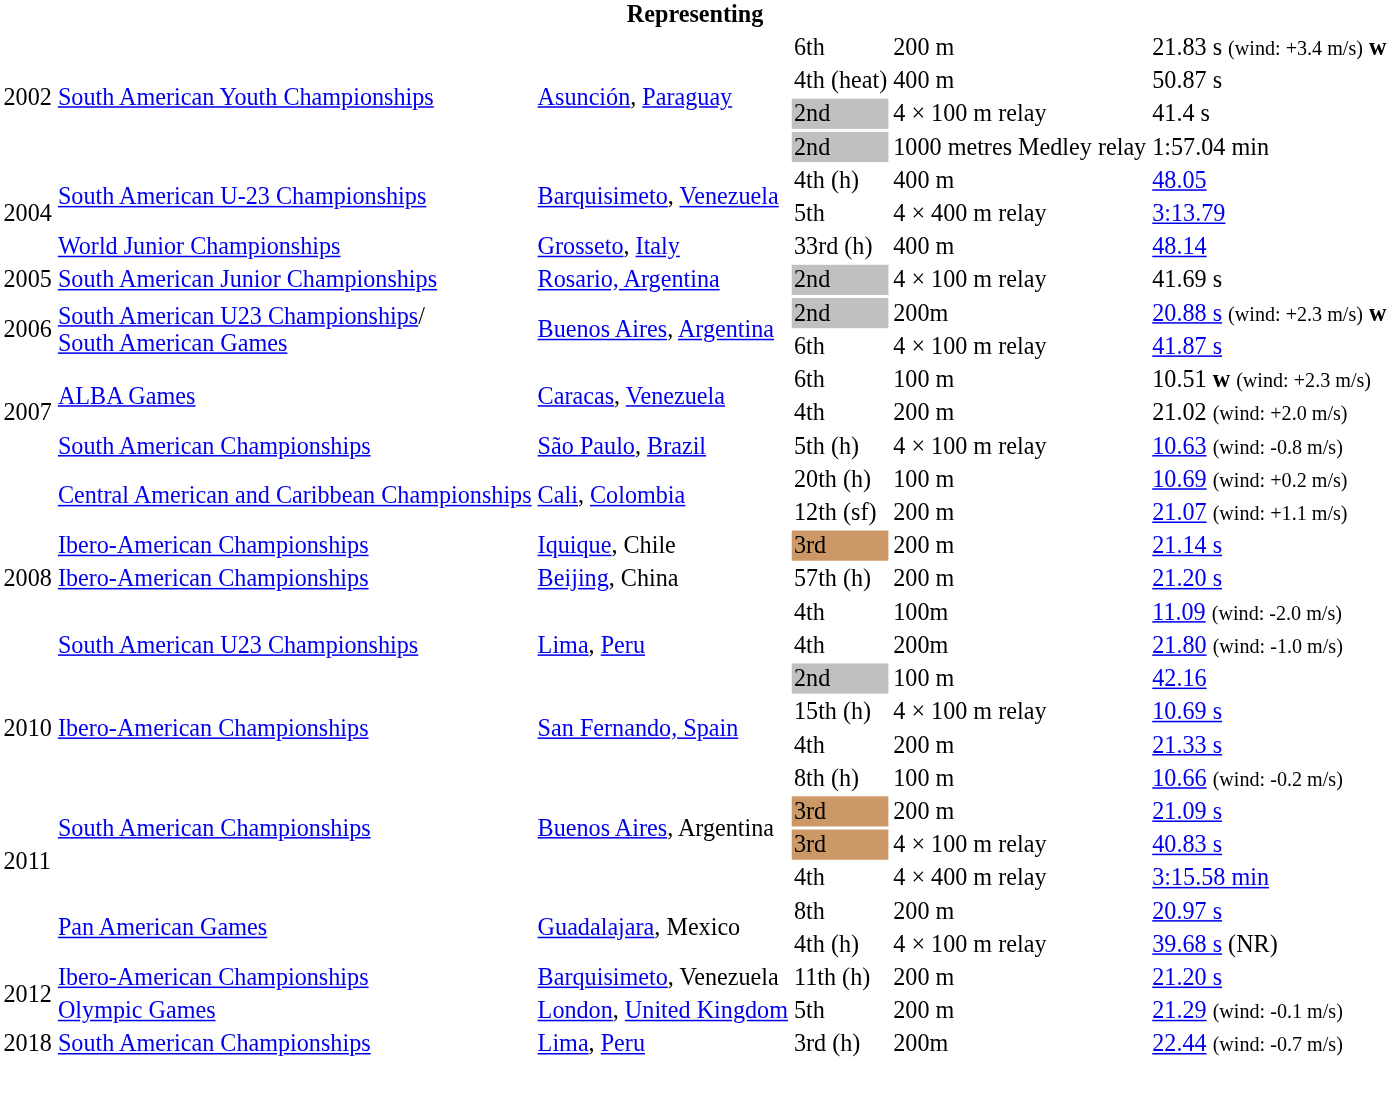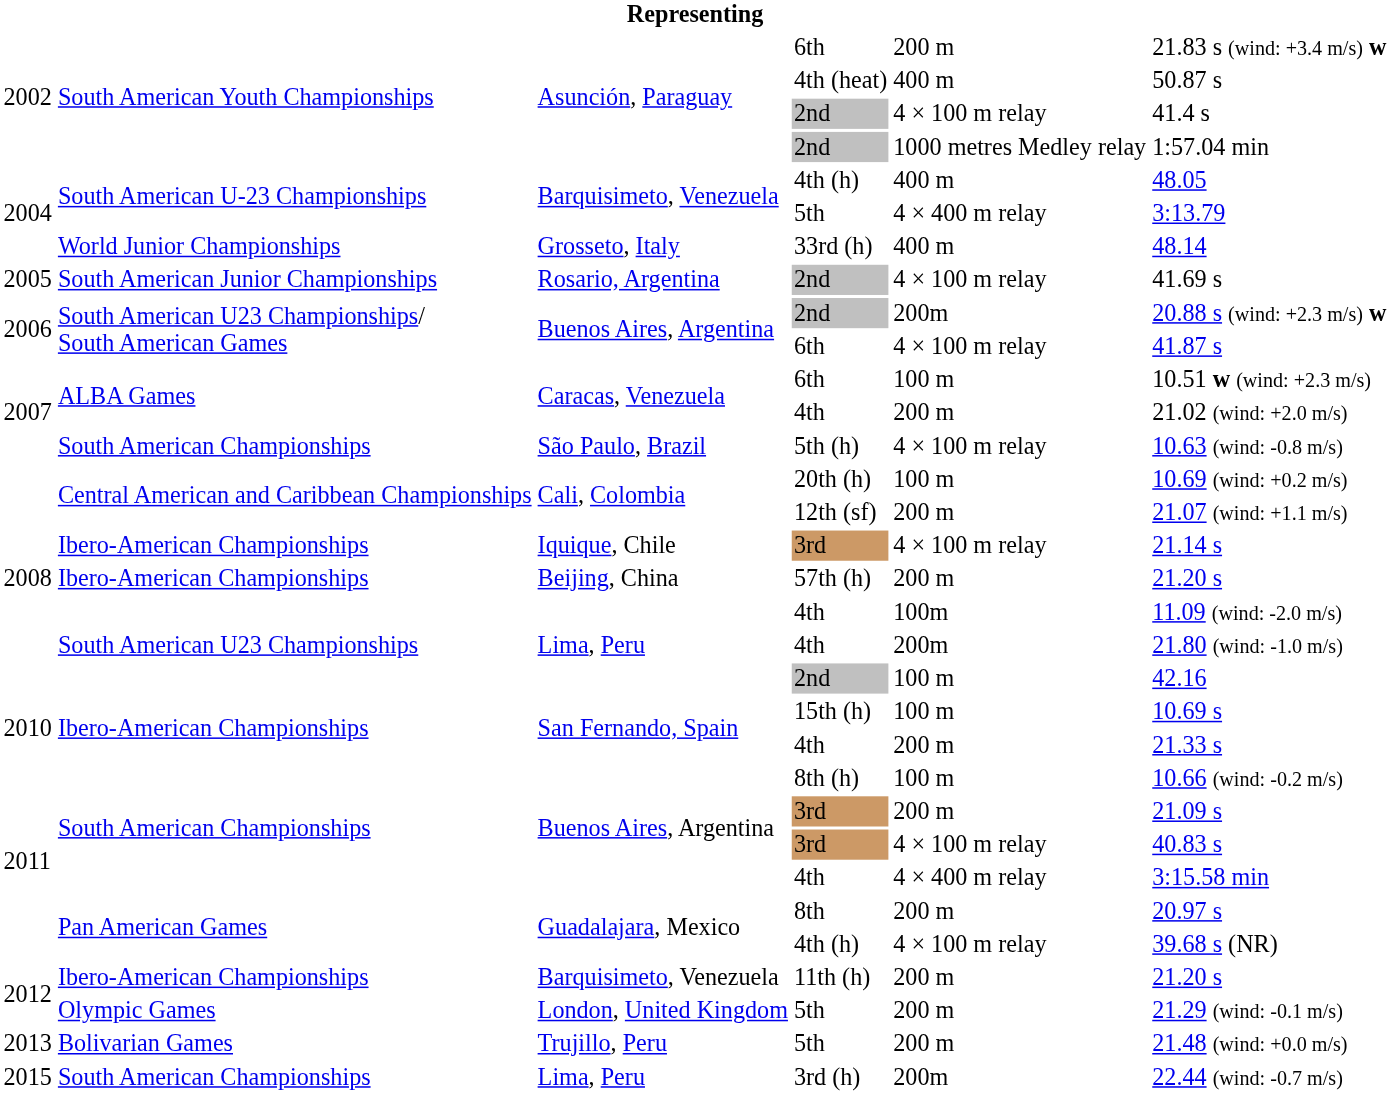Iquique, Chile / 3rd | column 5: 200 m -> 4 × 100 m relay
15th (h) | column 5: 4 × 100 m relay -> 100 m
+ row: 2013 | Bolivarian Games | Trujillo, Peru | 5th | 200 m | 21.48 (wind: +0.0 m/s)
3rd (h) | column 1: 2018 -> 2015
